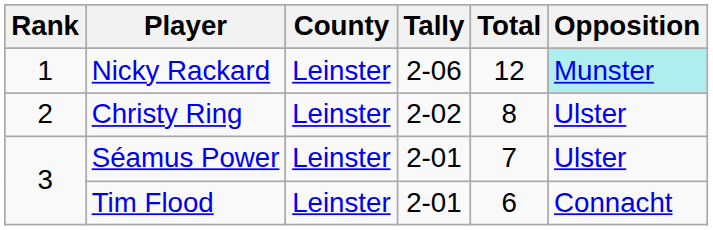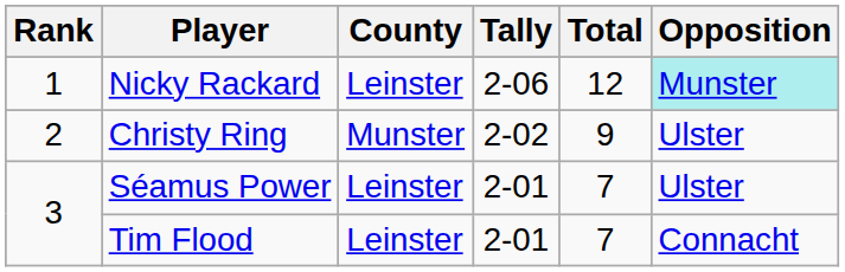Christy Ring | County: Leinster -> Munster
Christy Ring | Total: 8 -> 9
Tim Flood | Total: 6 -> 7
